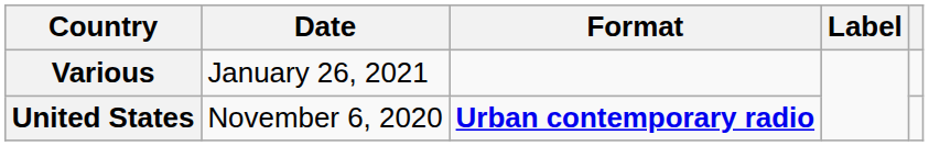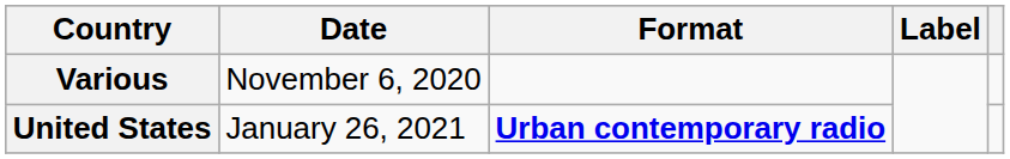Various | Date: January 26, 2021 -> November 6, 2020
United States | Date: November 6, 2020 -> January 26, 2021
